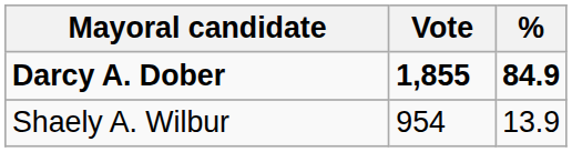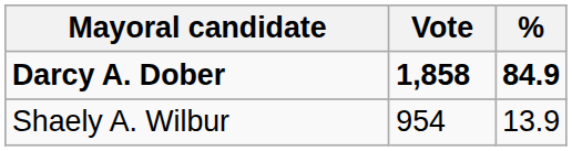Darcy A. Dober | Vote: 1,855 -> 1,858
